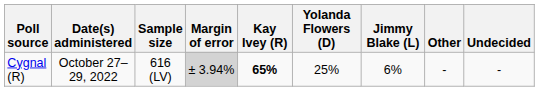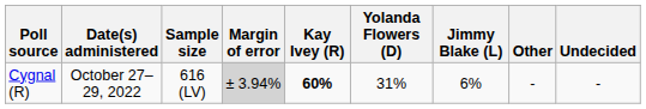Cygnal (R) | Kay Ivey (R): 65% -> 60%
Cygnal (R) | Yolanda Flowers (D): 25% -> 31%
